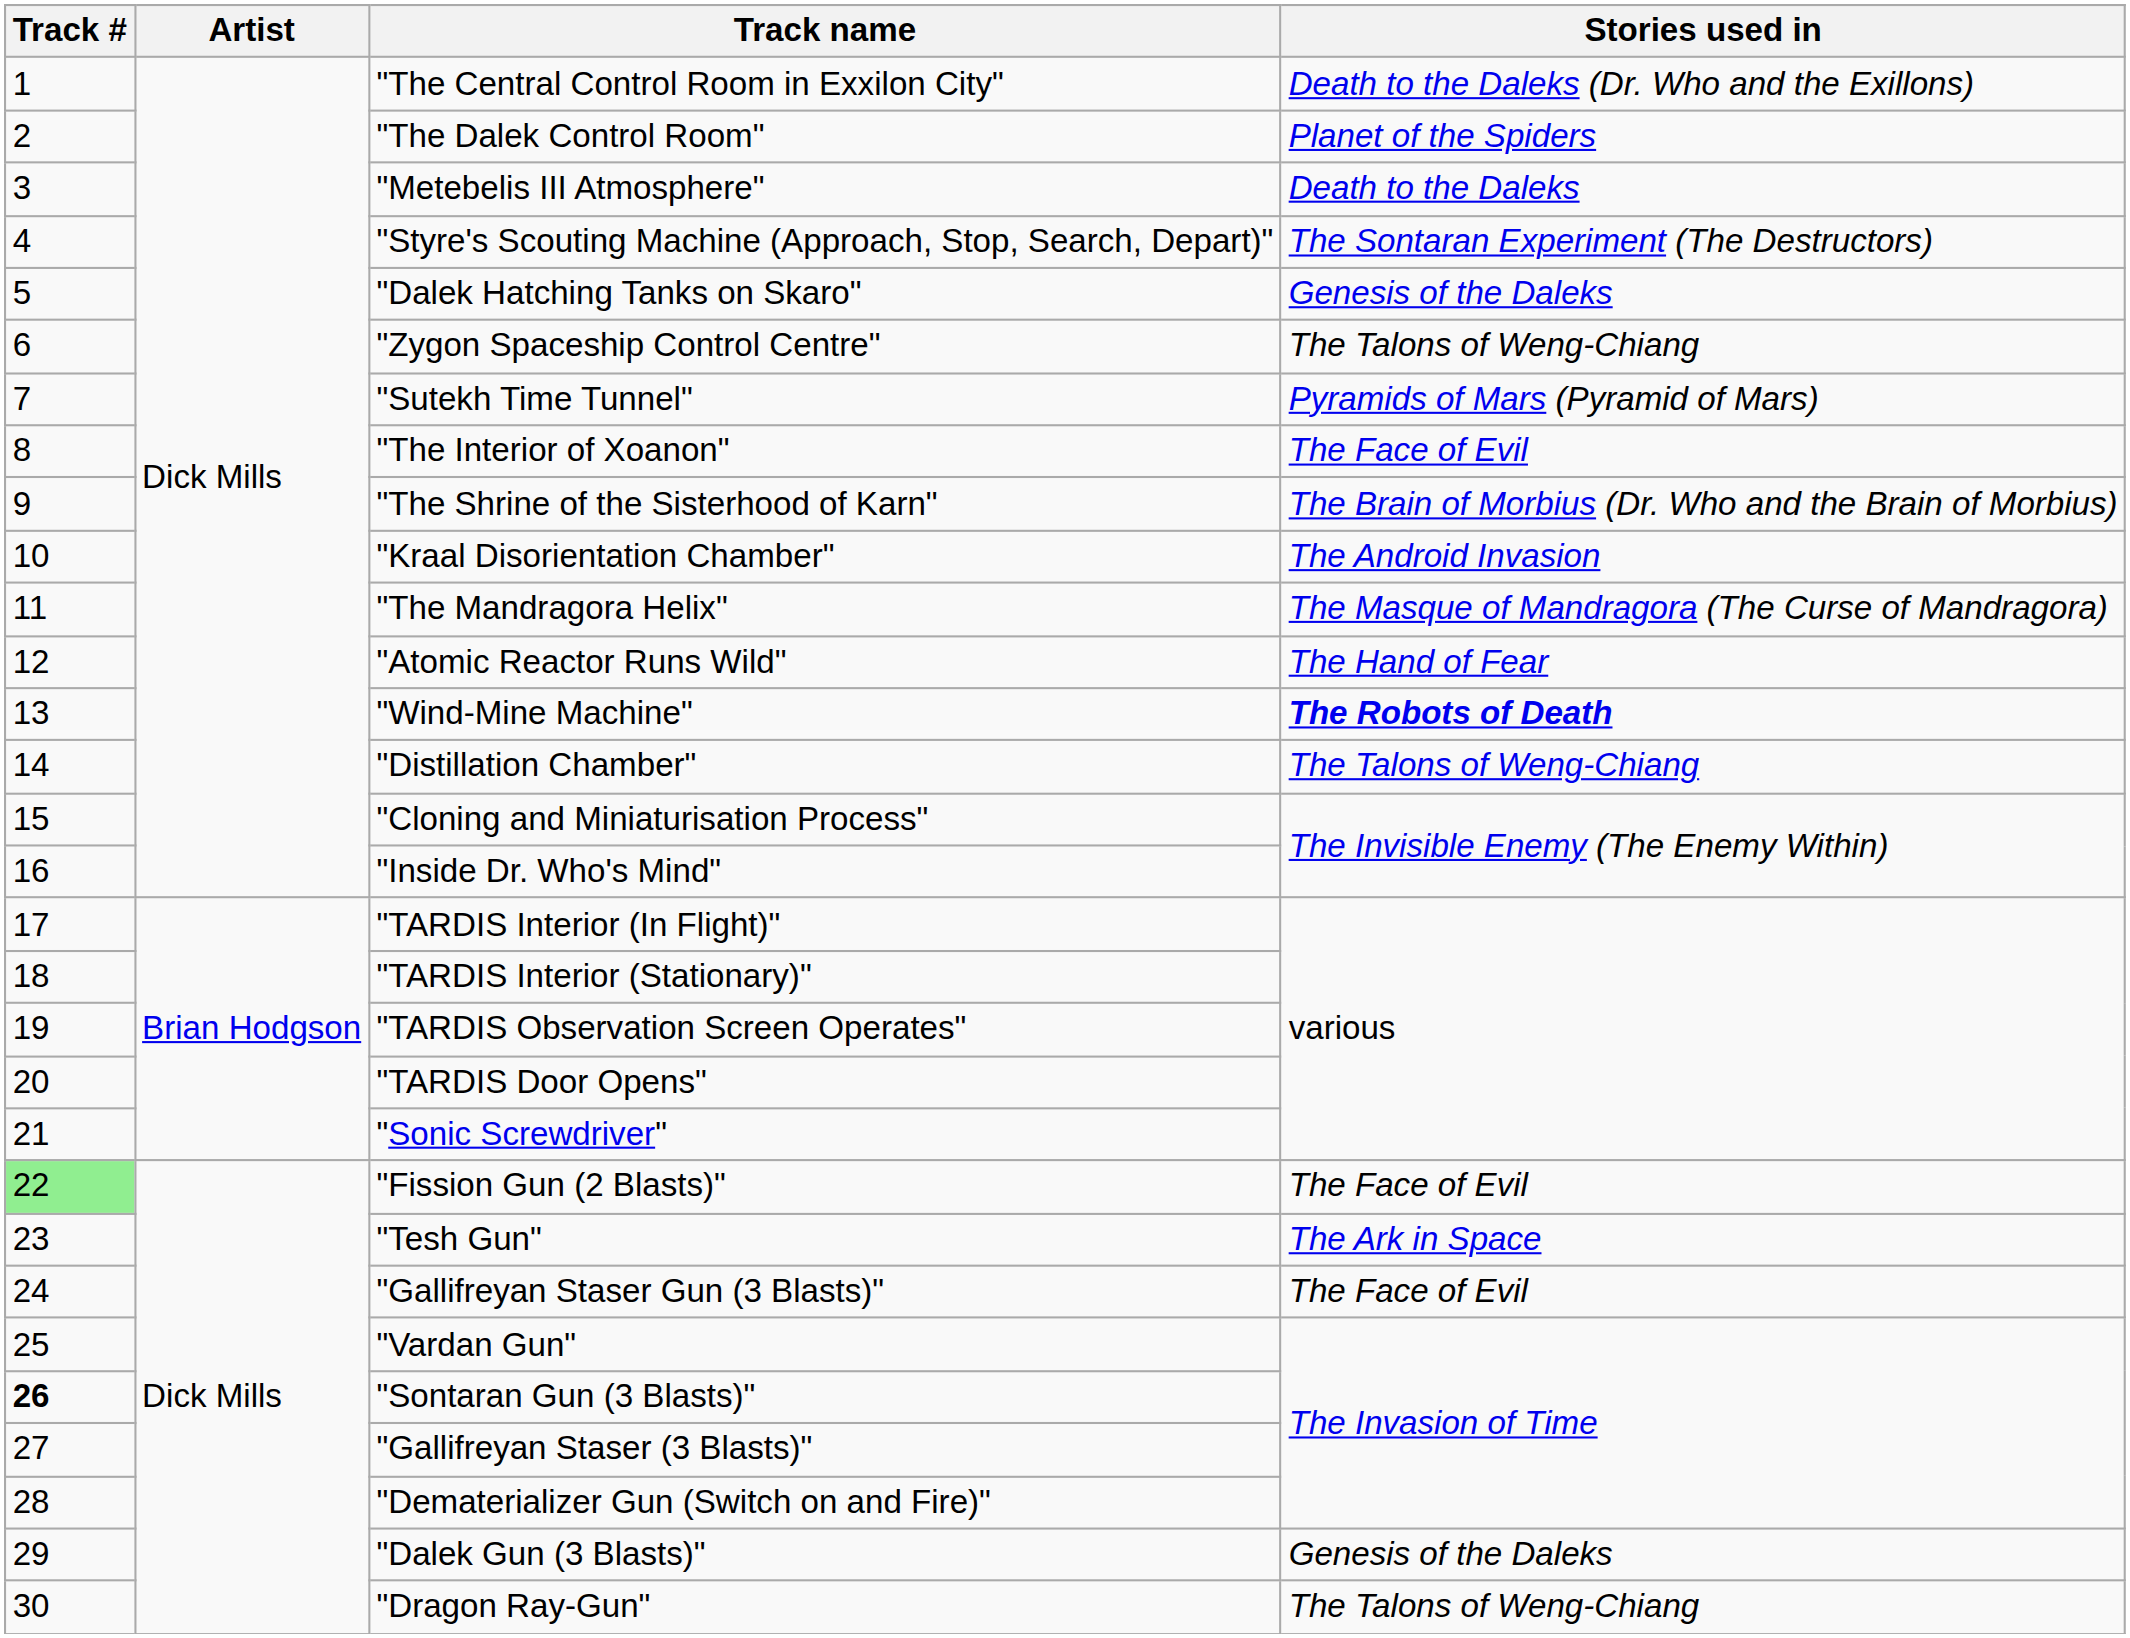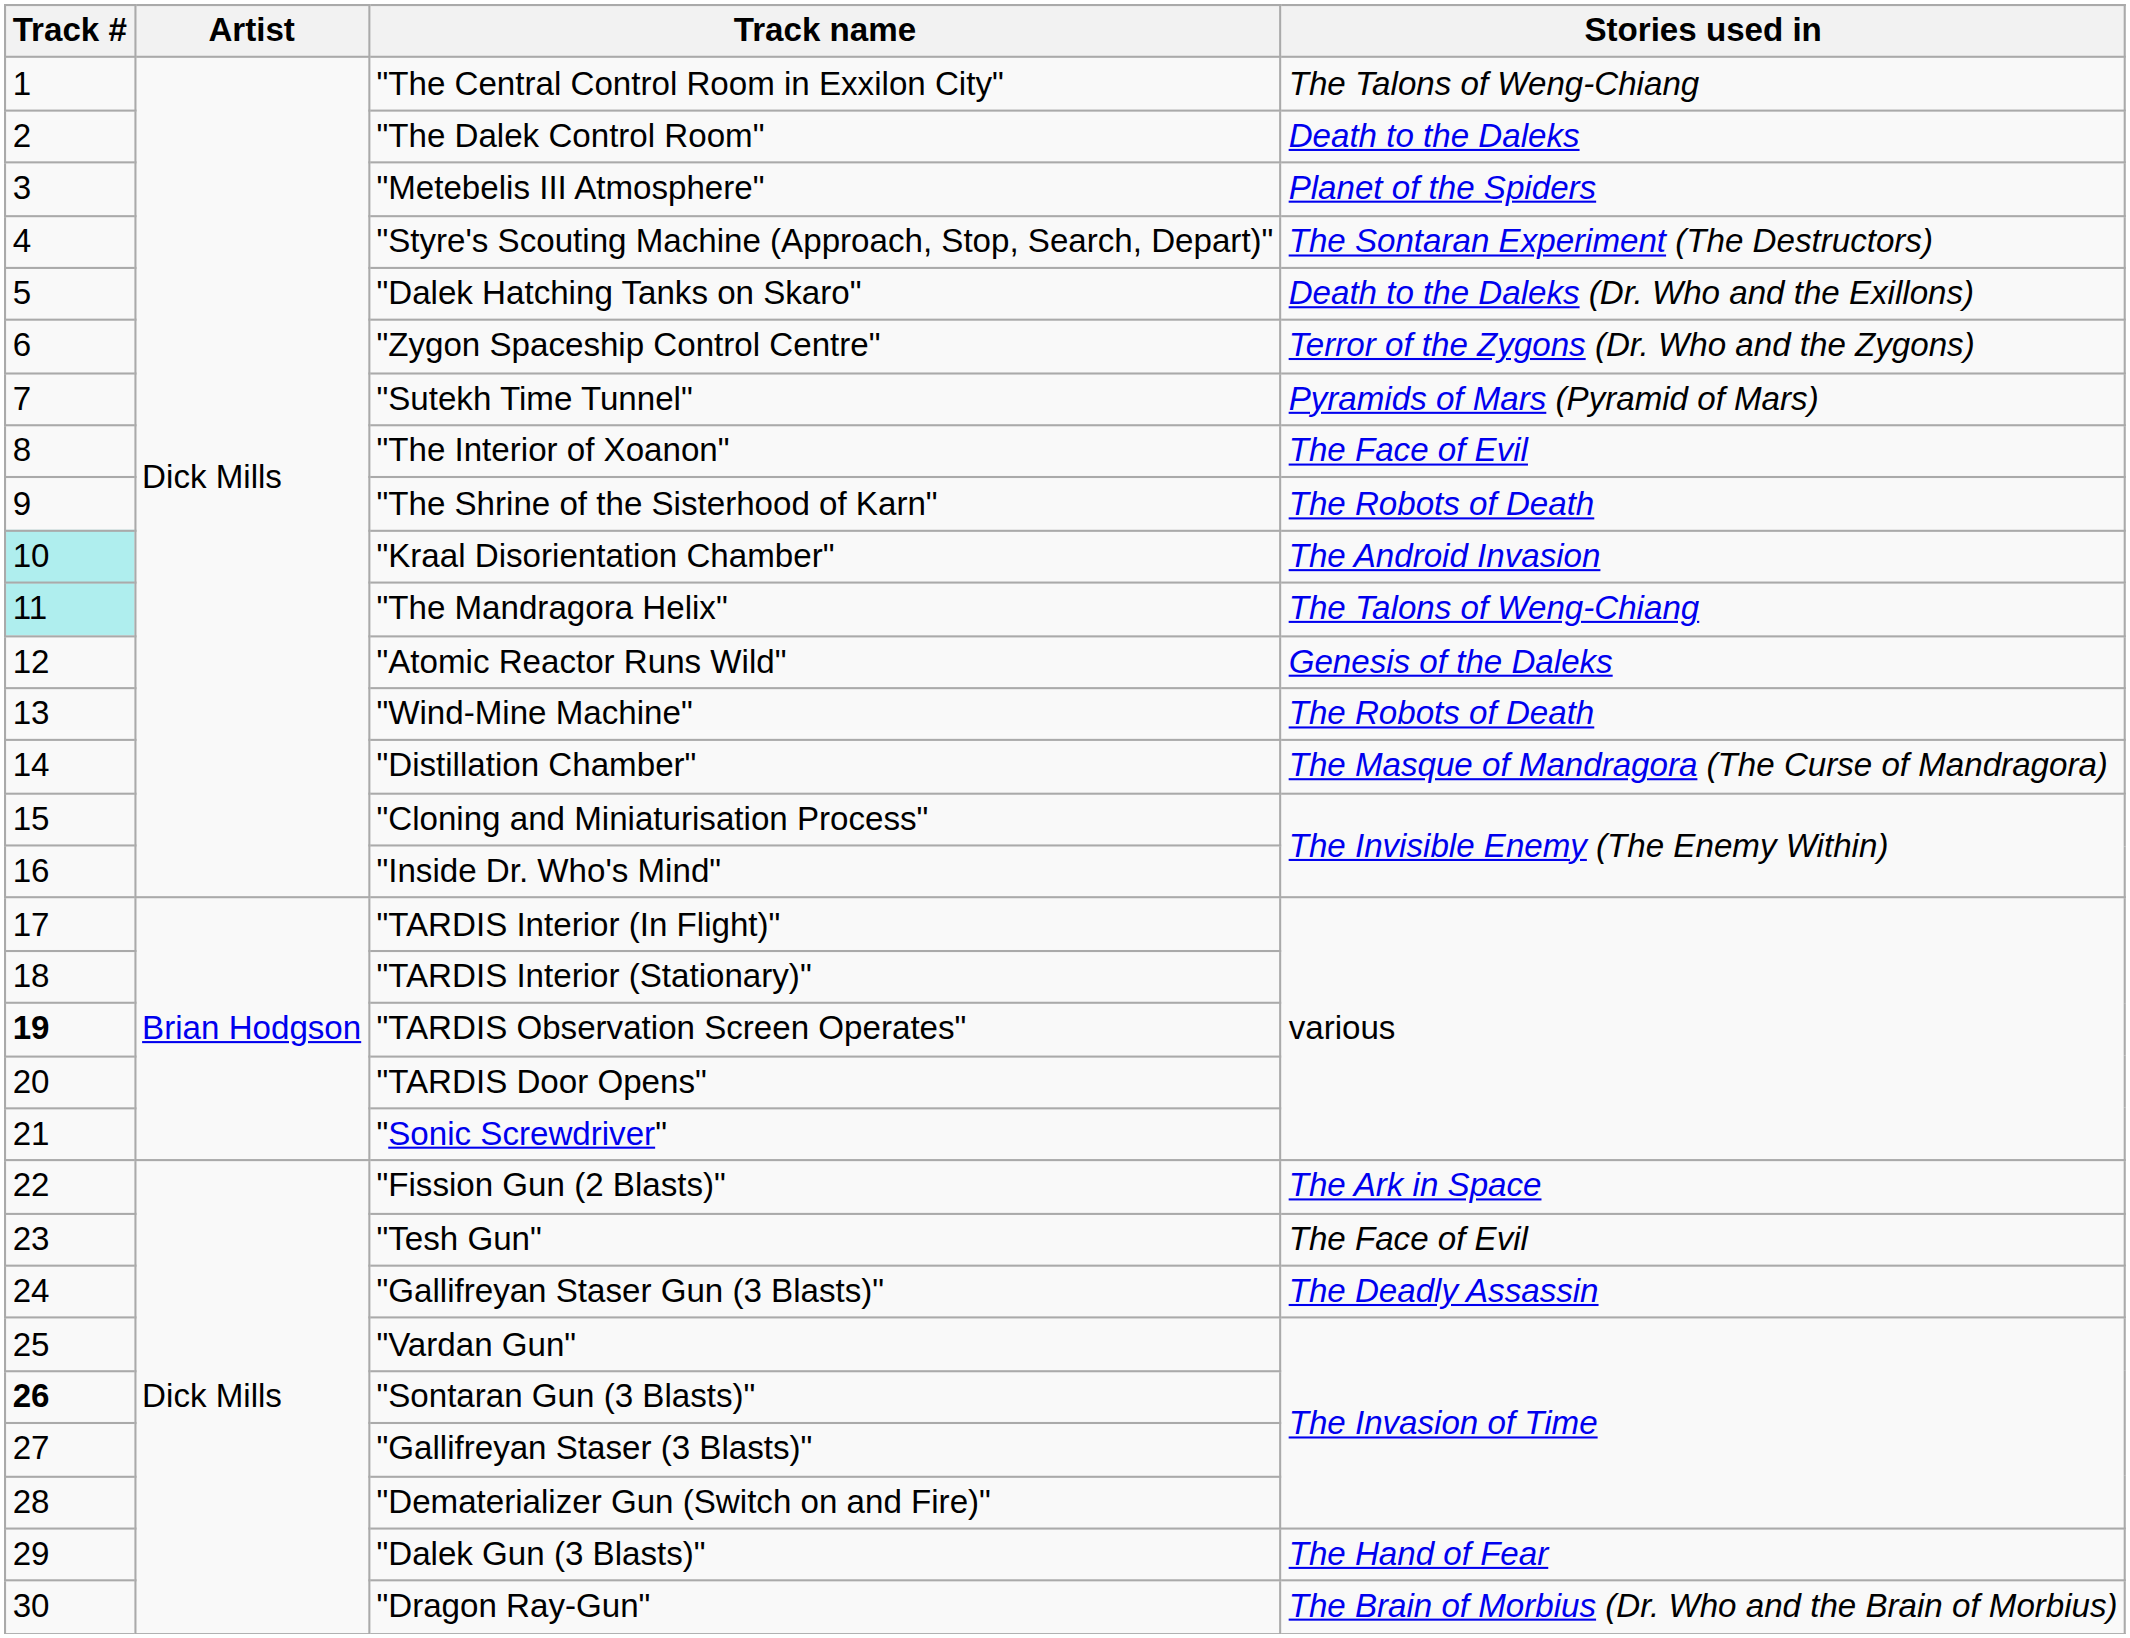"The Central Control Room in Exxilon City" | Stories used in: Death to the Daleks (Dr. Who and the Exillons) -> The Talons of Weng-Chiang
"The Dalek Control Room" | Stories used in: Planet of the Spiders -> Death to the Daleks
"Metebelis III Atmosphere" | Stories used in: Death to the Daleks -> Planet of the Spiders
"Dalek Hatching Tanks on Skaro" | Stories used in: Genesis of the Daleks -> Death to the Daleks (Dr. Who and the Exillons)
"Zygon Spaceship Control Centre" | Stories used in: The Talons of Weng-Chiang -> Terror of the Zygons (Dr. Who and the Zygons)
"The Shrine of the Sisterhood of Karn" | Stories used in: The Brain of Morbius (Dr. Who and the Brain of Morbius) -> The Robots of Death
"Kraal Disorientation Chamber" | Track #: no background -> paleturquoise background
"The Mandragora Helix" | Track #: no background -> paleturquoise background
"The Mandragora Helix" | Stories used in: The Masque of Mandragora (The Curse of Mandragora) -> The Talons of Weng-Chiang
"Atomic Reactor Runs Wild" | Stories used in: The Hand of Fear -> Genesis of the Daleks
"Wind-Mine Machine" | Stories used in: bold -> normal
"Distillation Chamber" | Stories used in: The Talons of Weng-Chiang -> The Masque of Mandragora (The Curse of Mandragora)
"TARDIS Observation Screen Operates" | Track #: normal -> bold
"Fission Gun (2 Blasts)" | Track #: lightgreen background -> no background
"Fission Gun (2 Blasts)" | Stories used in: The Face of Evil -> The Ark in Space
"Tesh Gun" | Stories used in: The Ark in Space -> The Face of Evil
"Gallifreyan Staser Gun (3 Blasts)" | Stories used in: The Face of Evil -> The Deadly Assassin
"Dalek Gun (3 Blasts)" | Stories used in: Genesis of the Daleks -> The Hand of Fear
"Dragon Ray-Gun" | Stories used in: The Talons of Weng-Chiang -> The Brain of Morbius (Dr. Who and the Brain of Morbius)
